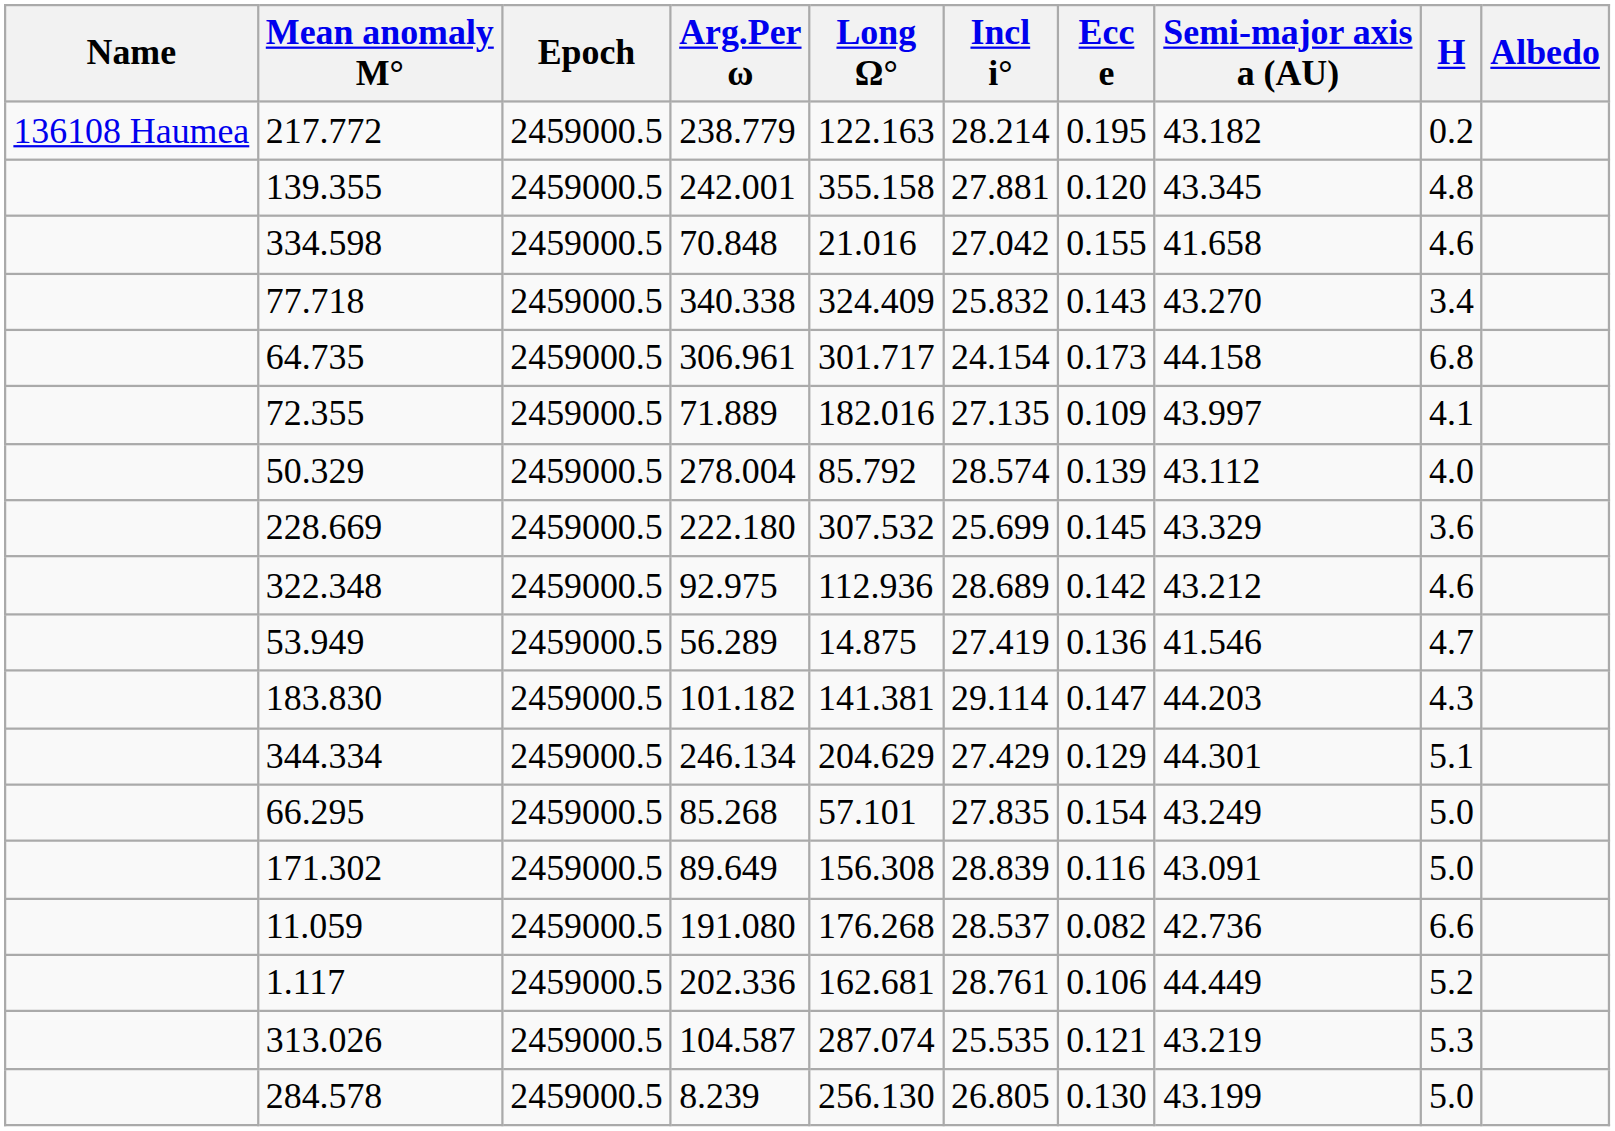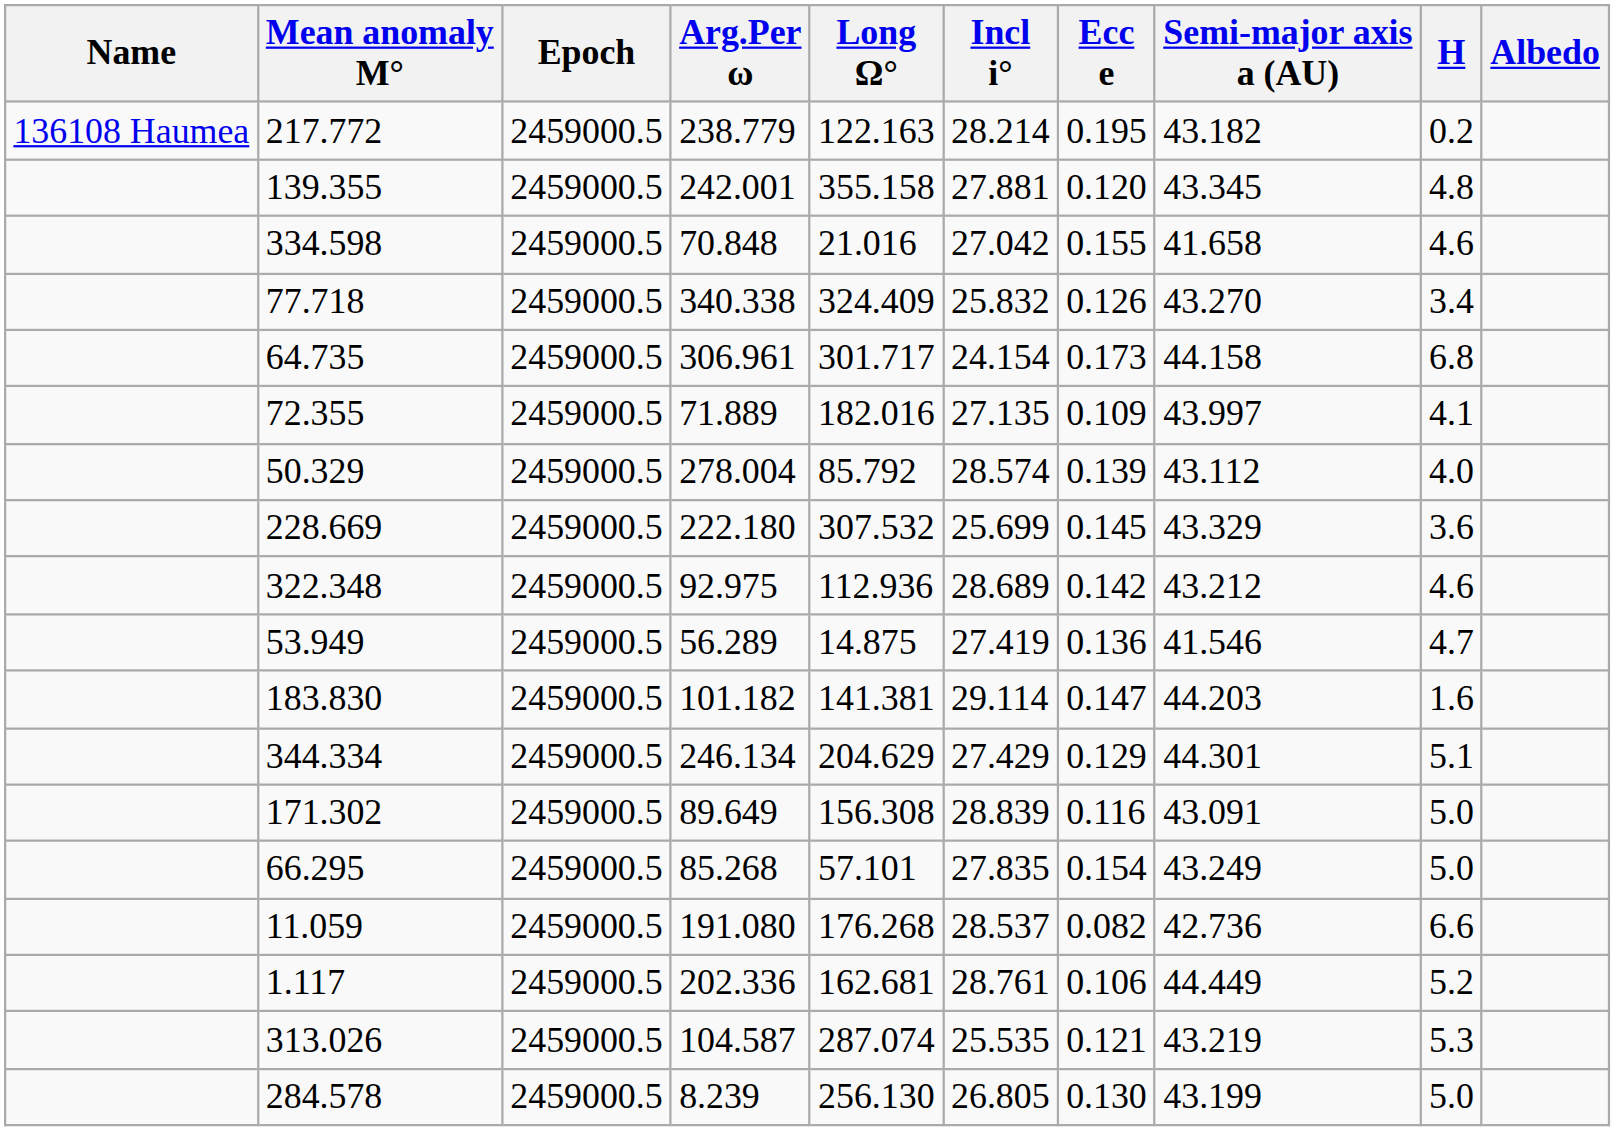77.718 | Ecc e: 0.143 -> 0.126
183.830 | H: 4.3 -> 1.6
rows swapped: 171.302 <-> 66.295
